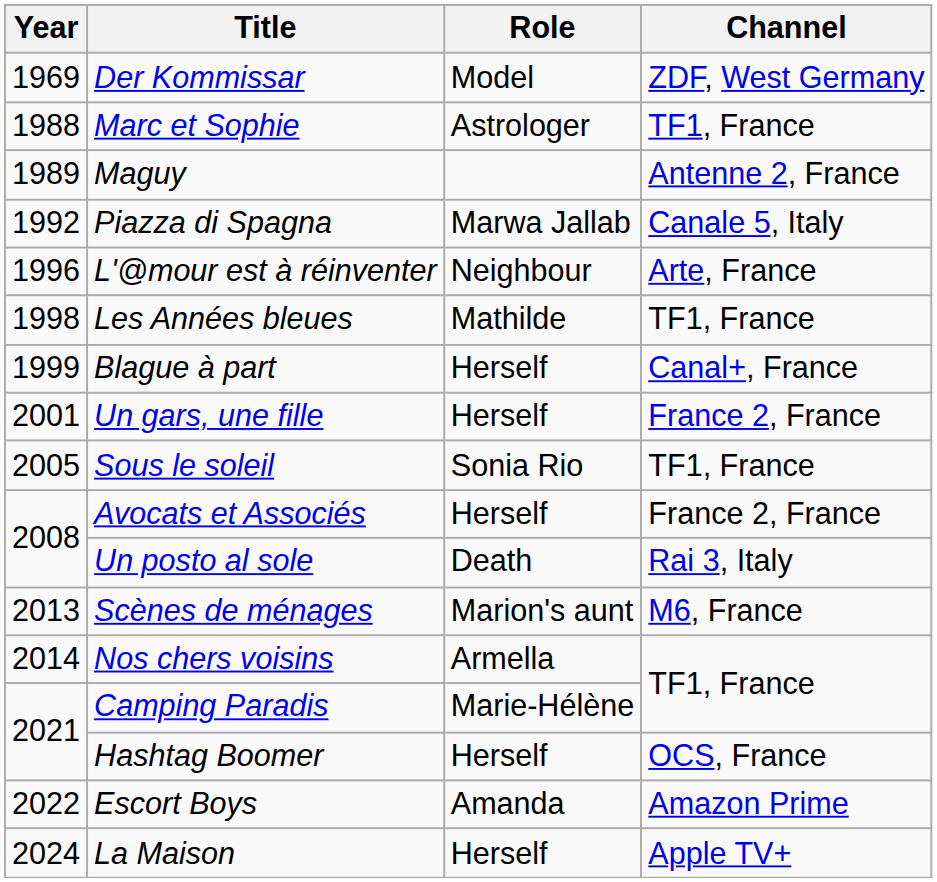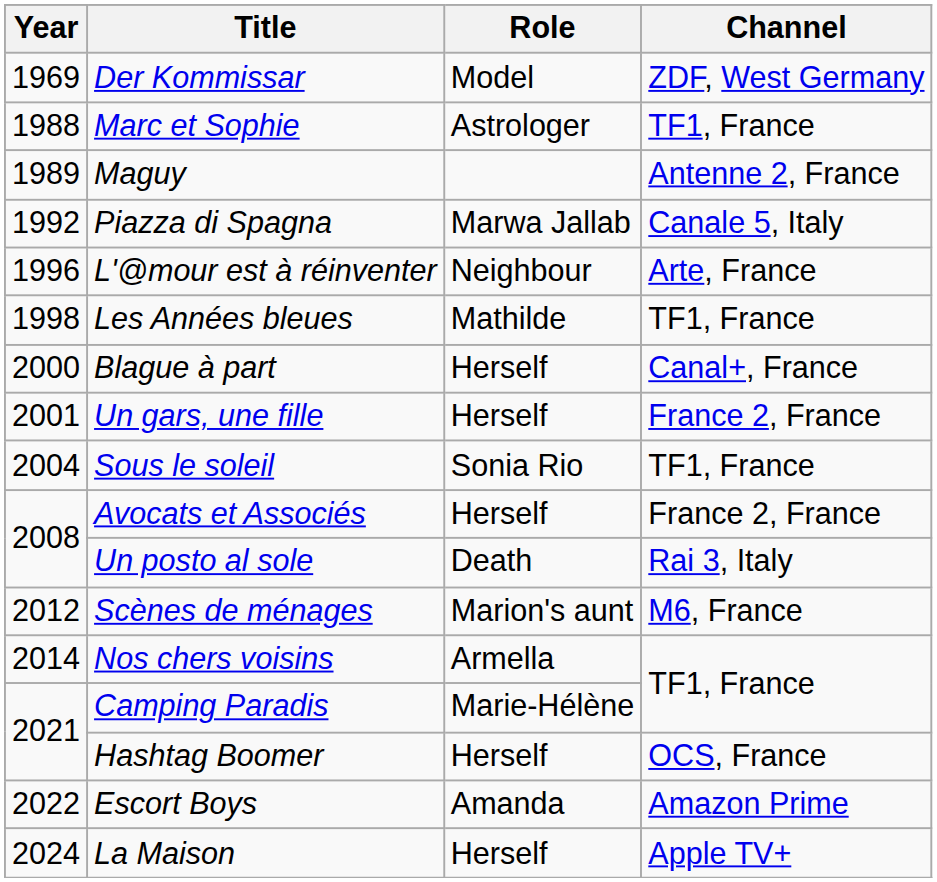Blague à part | Year: 1999 -> 2000
Sous le soleil | Year: 2005 -> 2004
Scènes de ménages | Year: 2013 -> 2012
